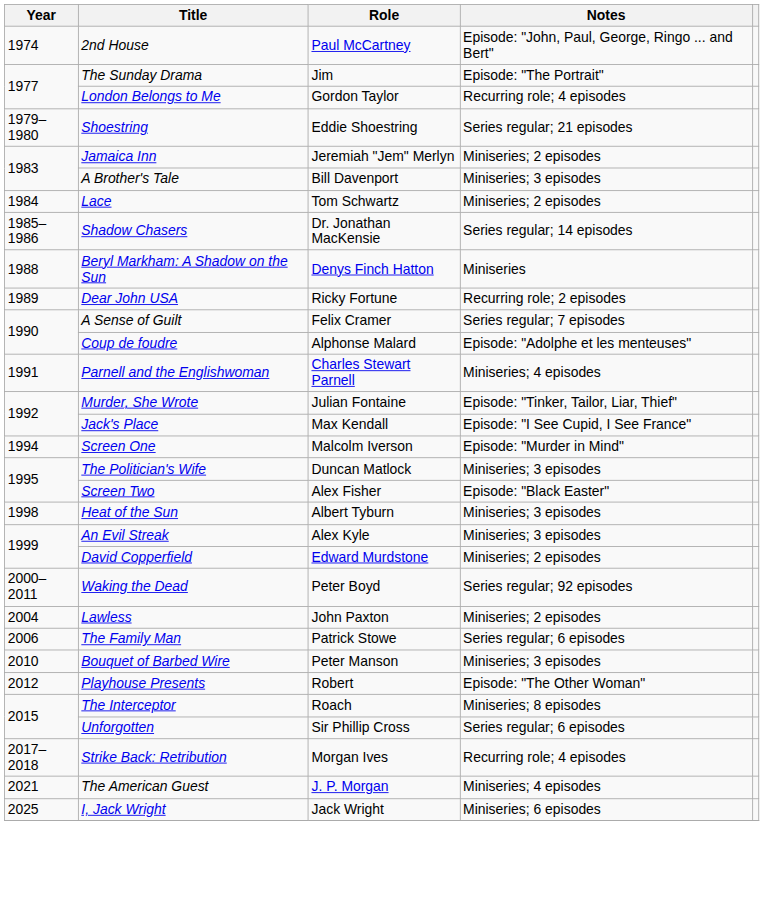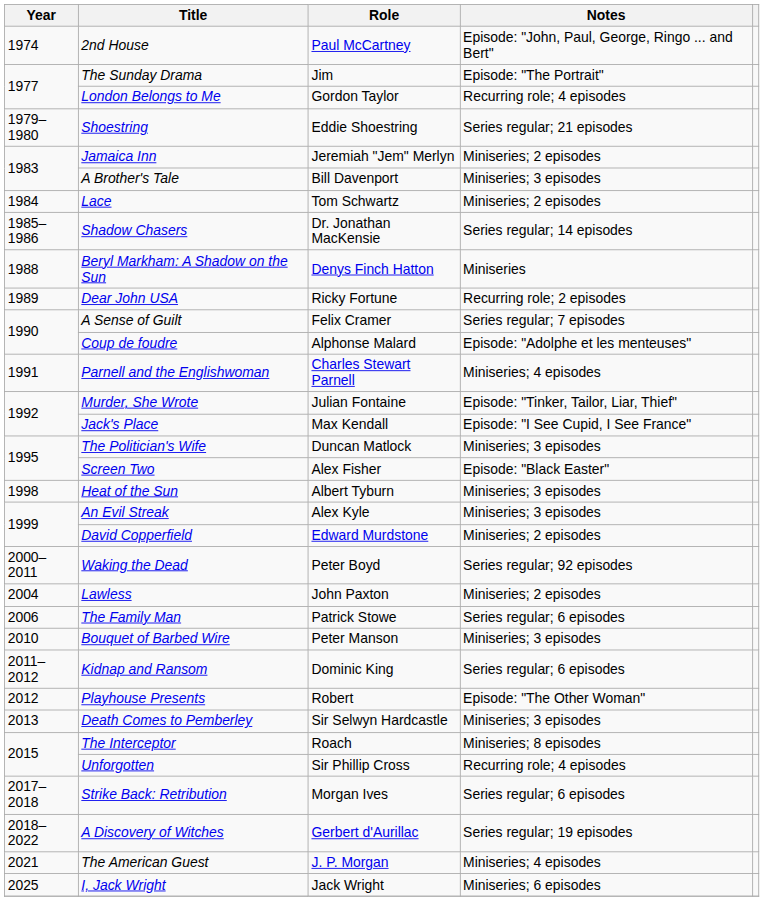- row: 1994 | Screen One | Malcolm Iverson | Episode: "Murder in Mind"
+ row: 2011–2012 | Kidnap and Ransom | Dominic King | Series regular; 6 episodes
+ row: 2013 | Death Comes to Pemberley | Sir Selwyn Hardcastle | Miniseries; 3 episodes
Unforgotten | Notes: Series regular; 6 episodes -> Recurring role; 4 episodes
Strike Back: Retribution | Notes: Recurring role; 4 episodes -> Series regular; 6 episodes
+ row: 2018–2022 | A Discovery of Witches | Gerbert d'Aurillac | Series regular; 19 episodes
